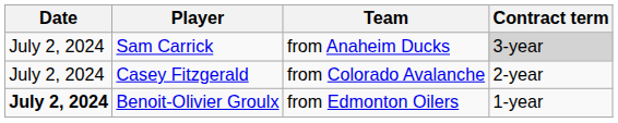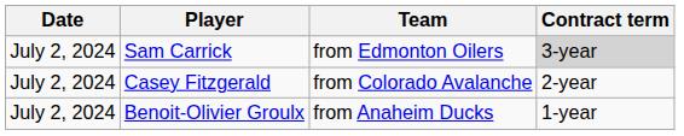Sam Carrick | Team: from Anaheim Ducks -> from Edmonton Oilers
Benoit-Olivier Groulx | Date: bold -> normal
Benoit-Olivier Groulx | Team: from Edmonton Oilers -> from Anaheim Ducks
